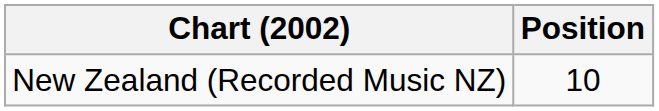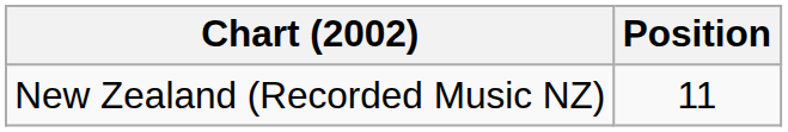New Zealand (Recorded Music NZ) | Position: 10 -> 11
